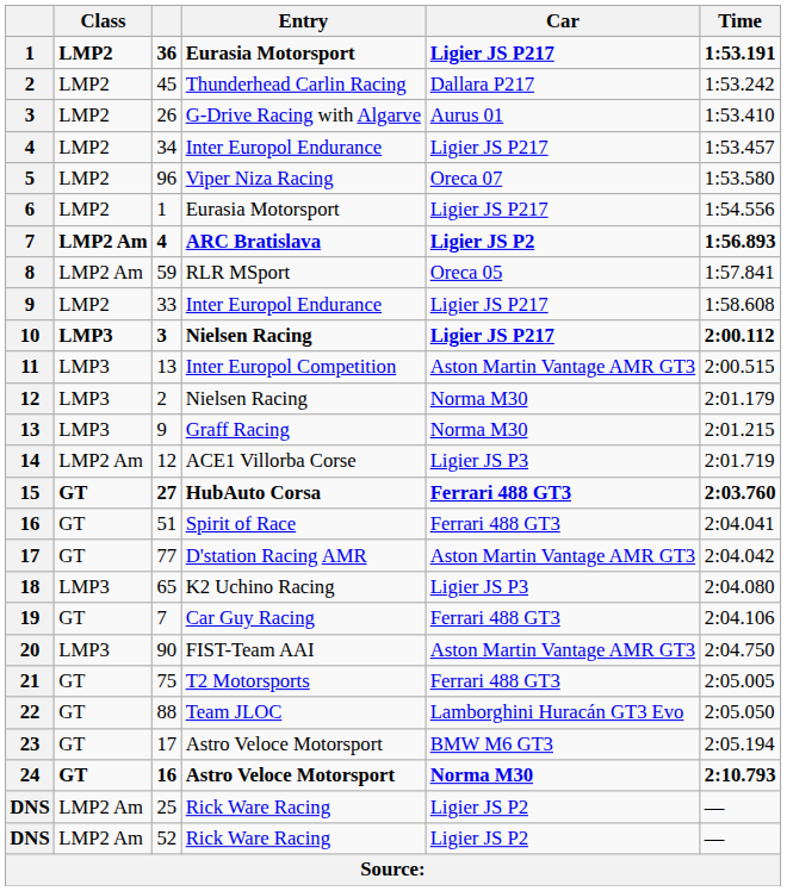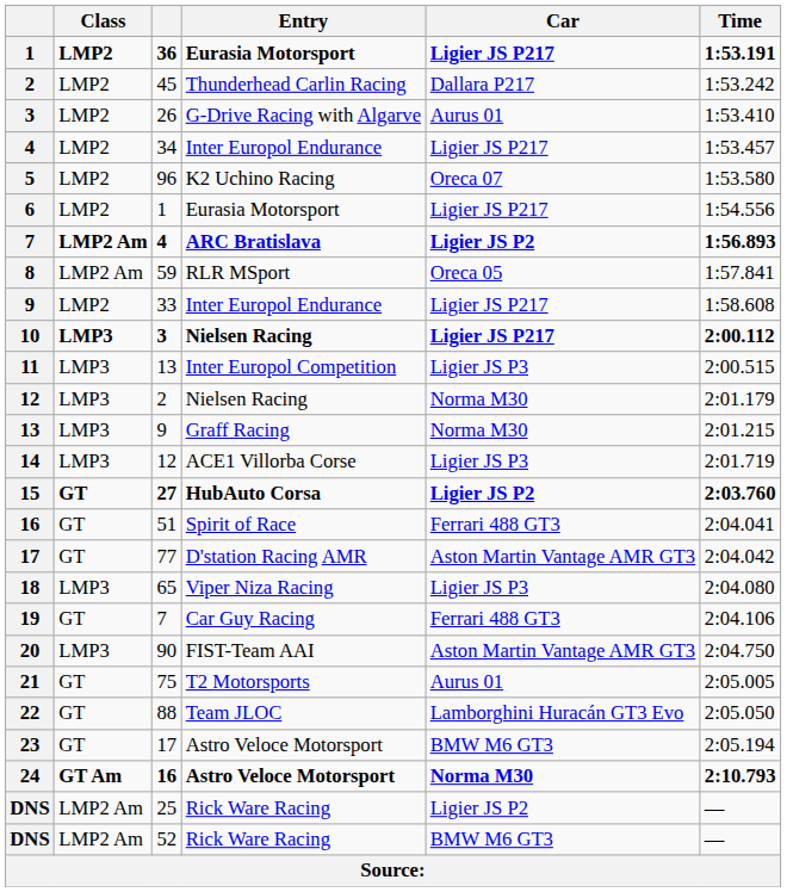5 | Entry: Viper Niza Racing -> K2 Uchino Racing
11 | Car: Aston Martin Vantage AMR GT3 -> Ligier JS P3
14 | Class: LMP2 Am -> LMP3
15 | Car: Ferrari 488 GT3 -> Ligier JS P2
18 | Entry: K2 Uchino Racing -> Viper Niza Racing
21 | Car: Ferrari 488 GT3 -> Aurus 01
24 | Class: GT -> GT Am
DNS / 52 | Car: Ligier JS P2 -> BMW M6 GT3
